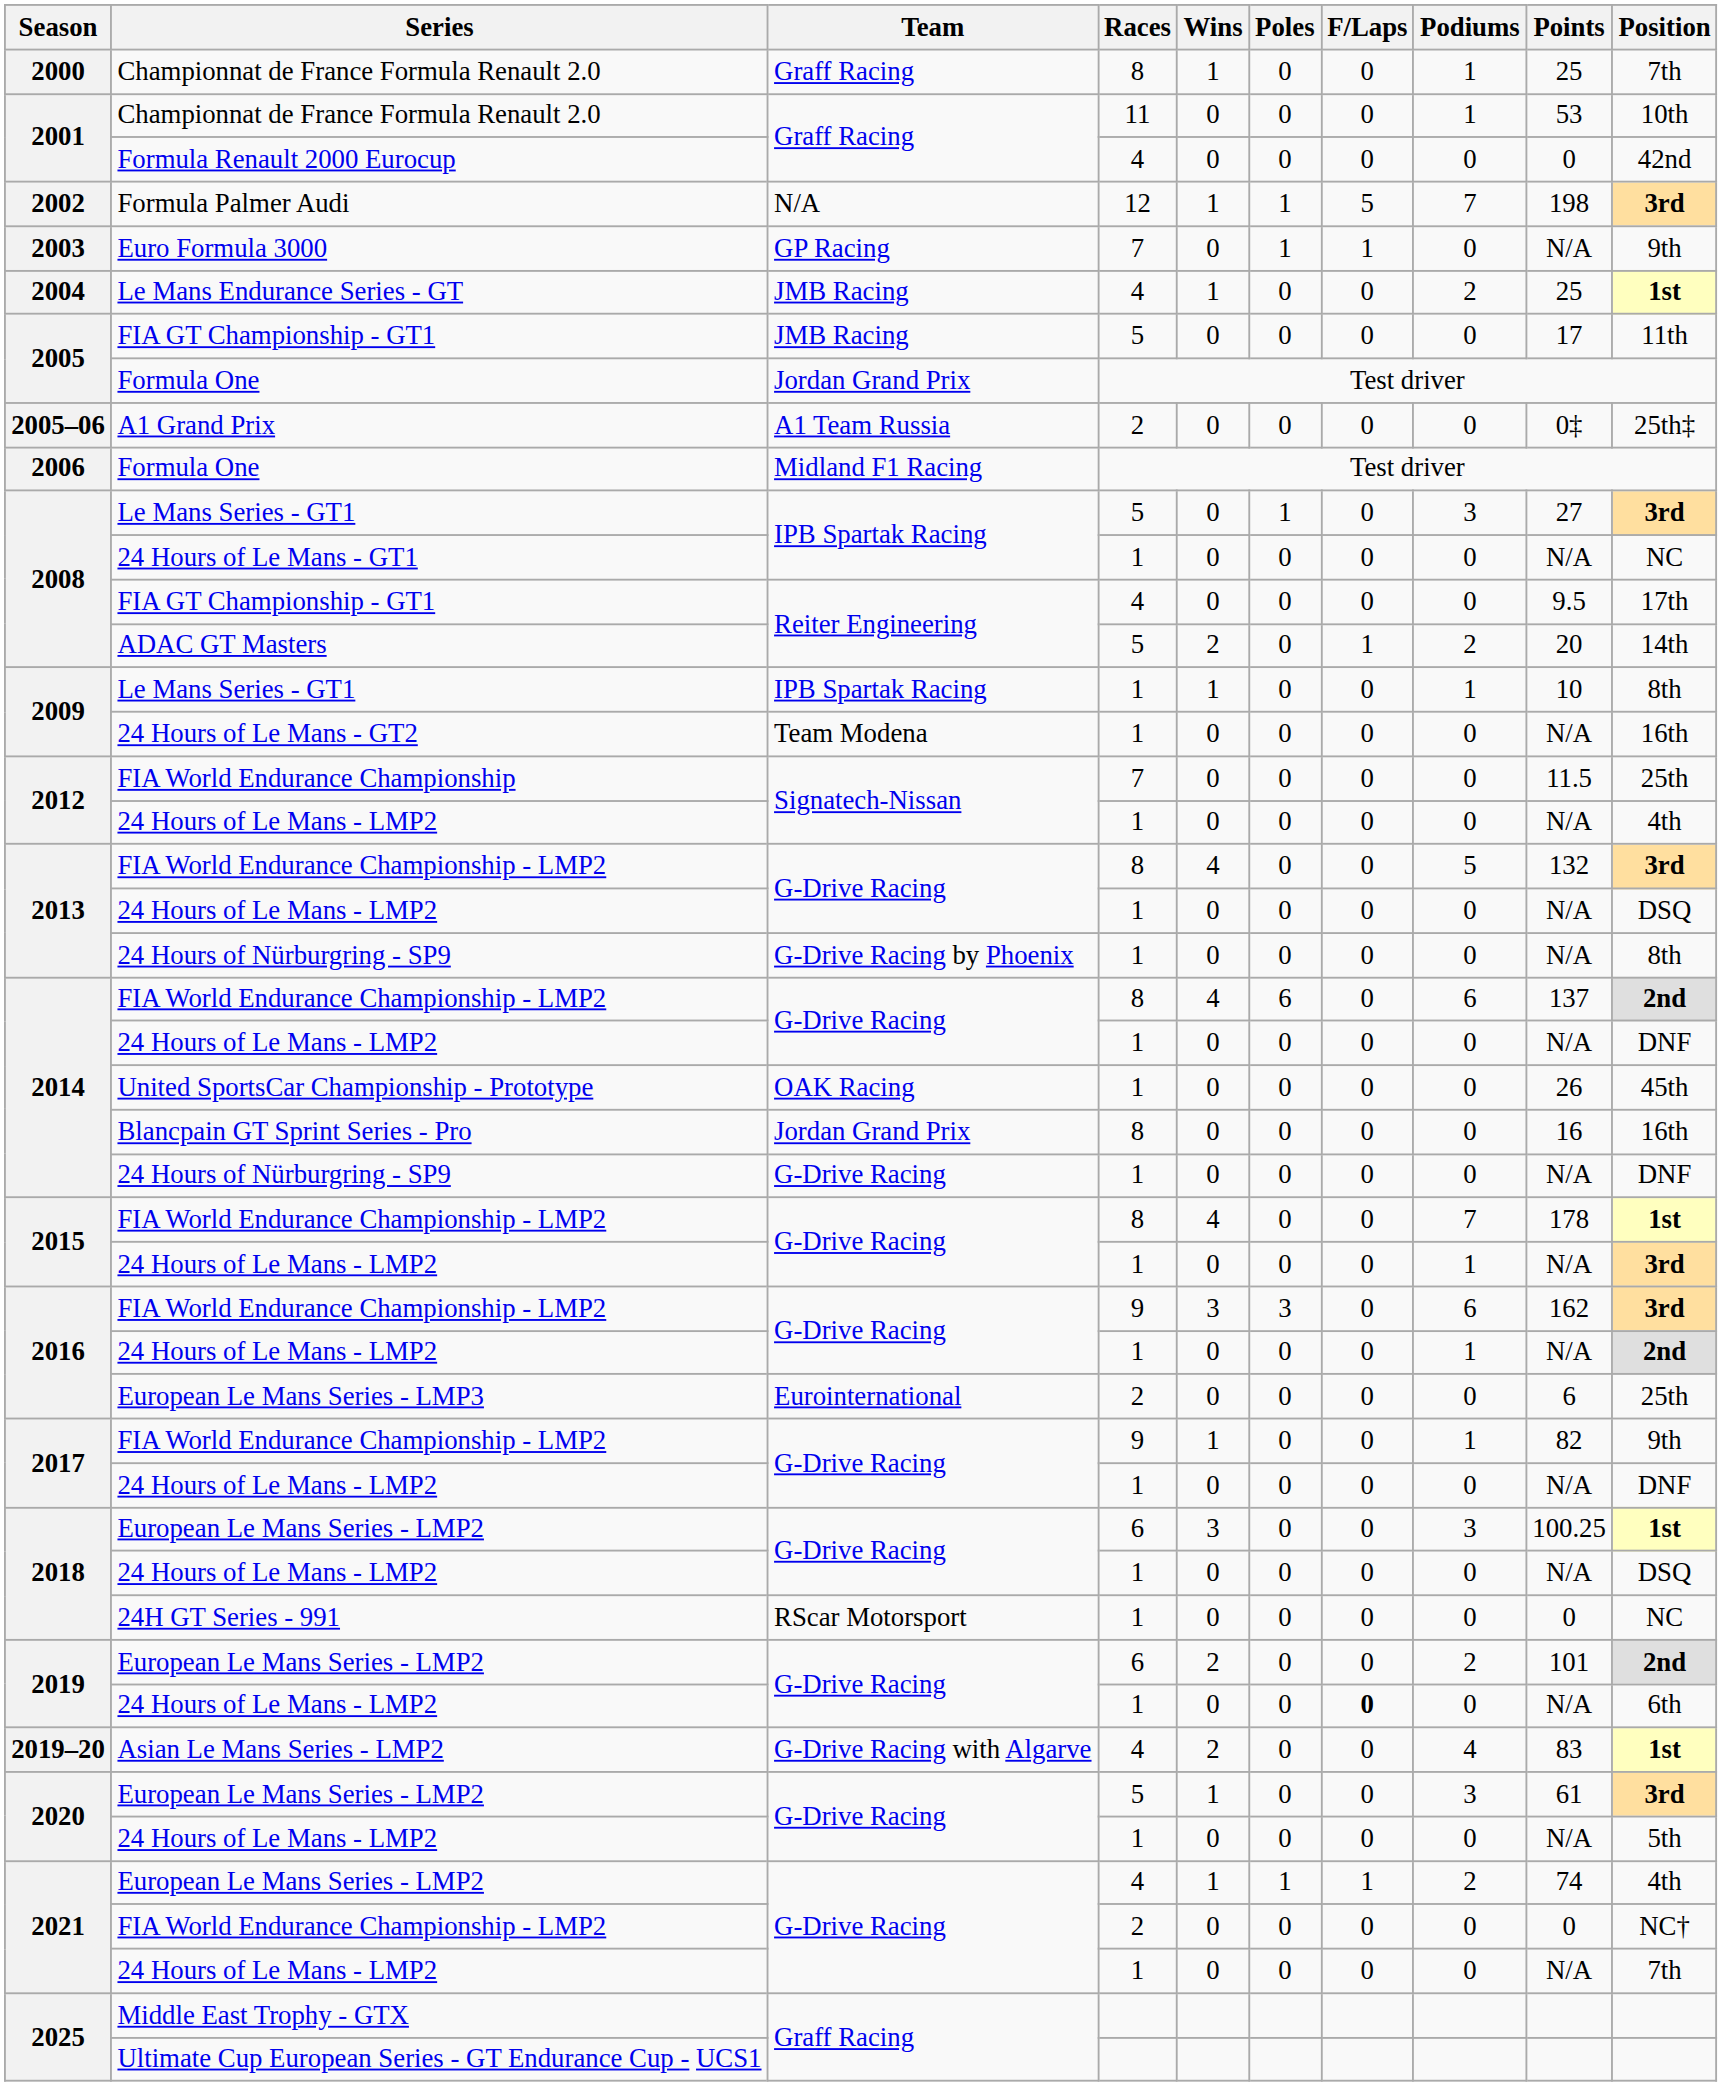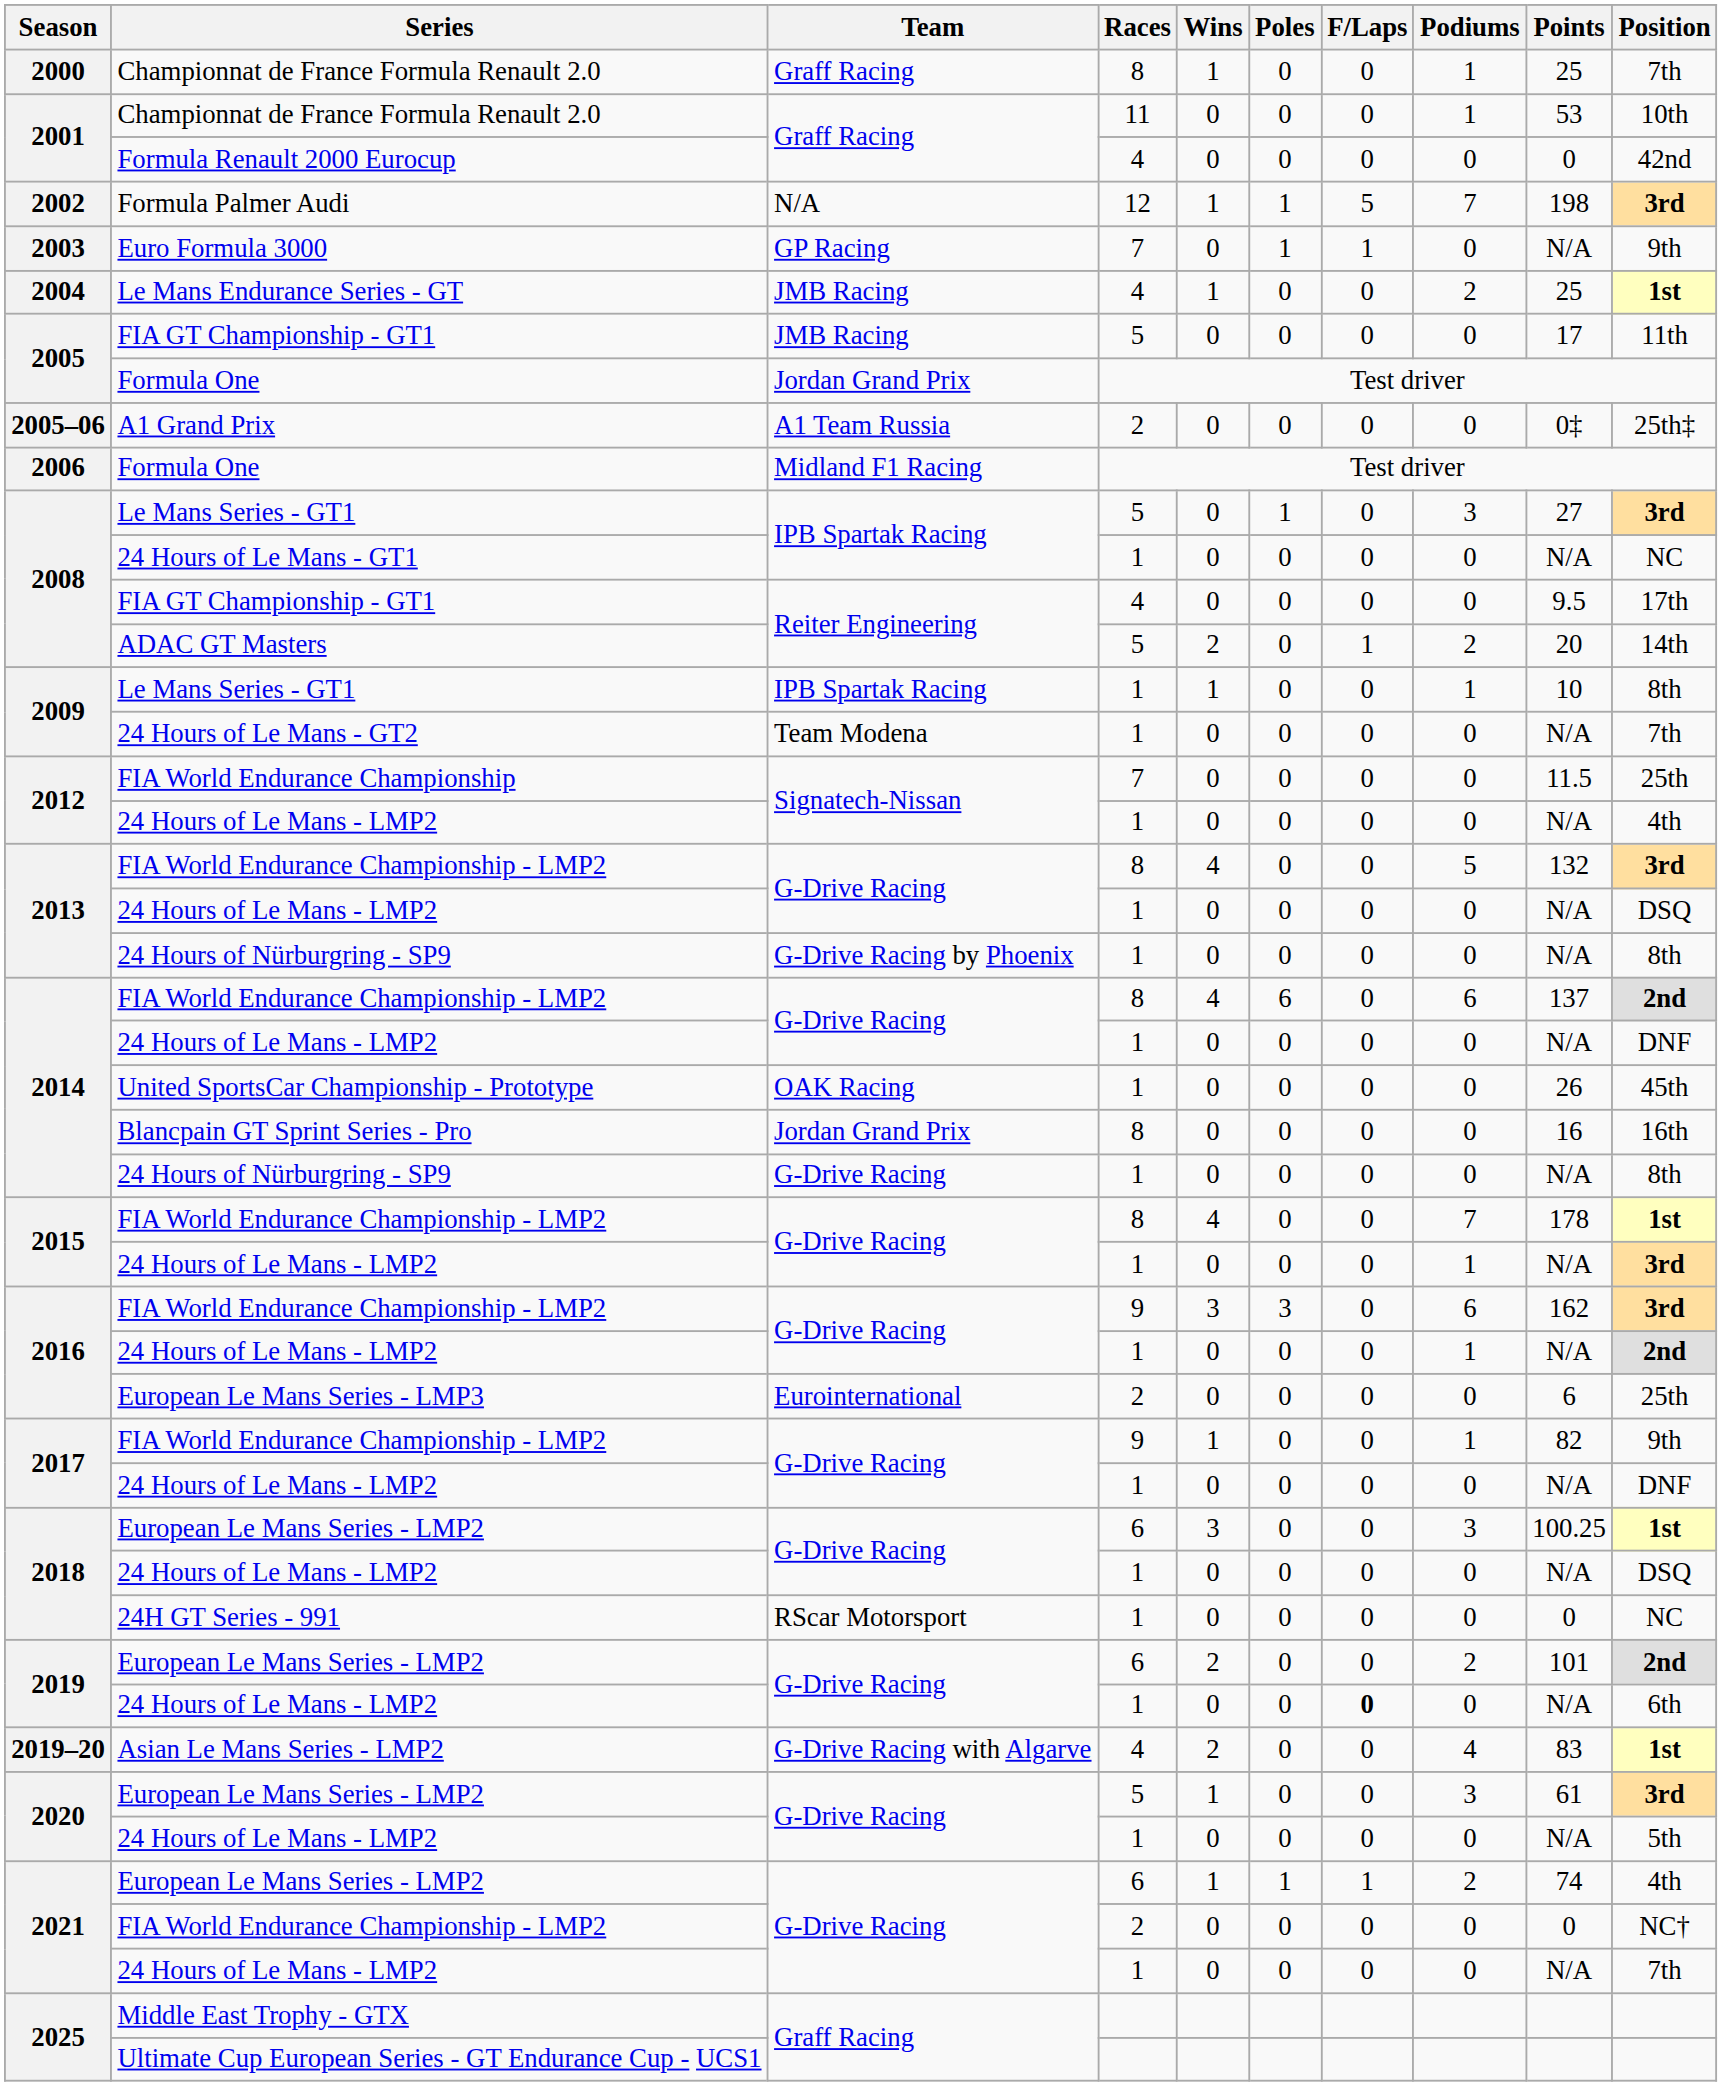24 Hours of Le Mans - GT2 | Position: 16th -> 7th
2014 / 24 Hours of Nürburgring - SP9 | Position: DNF -> 8th
2021 / European Le Mans Series - LMP2 | Races: 4 -> 6
